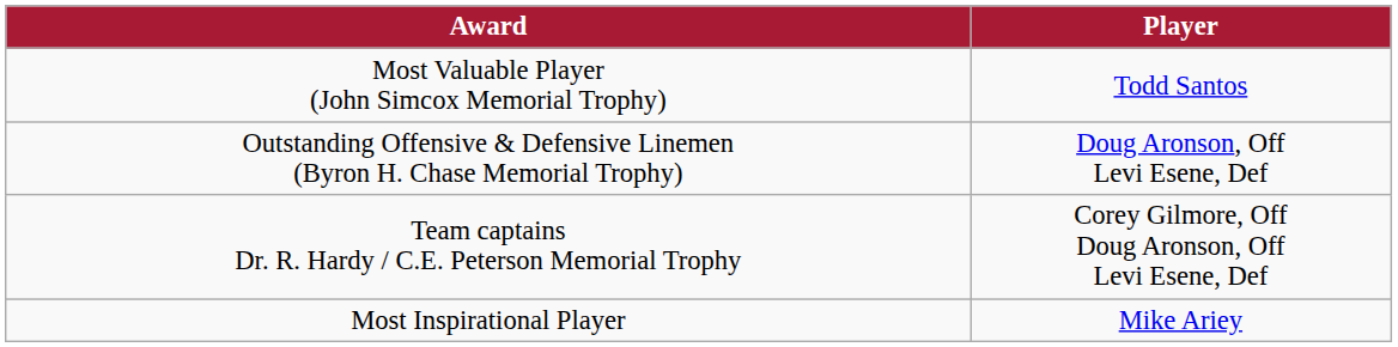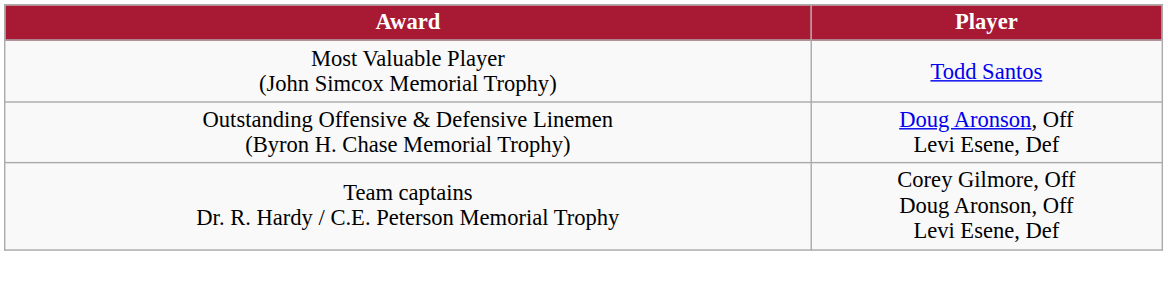- row: Most Inspirational Player | Mike Ariey
